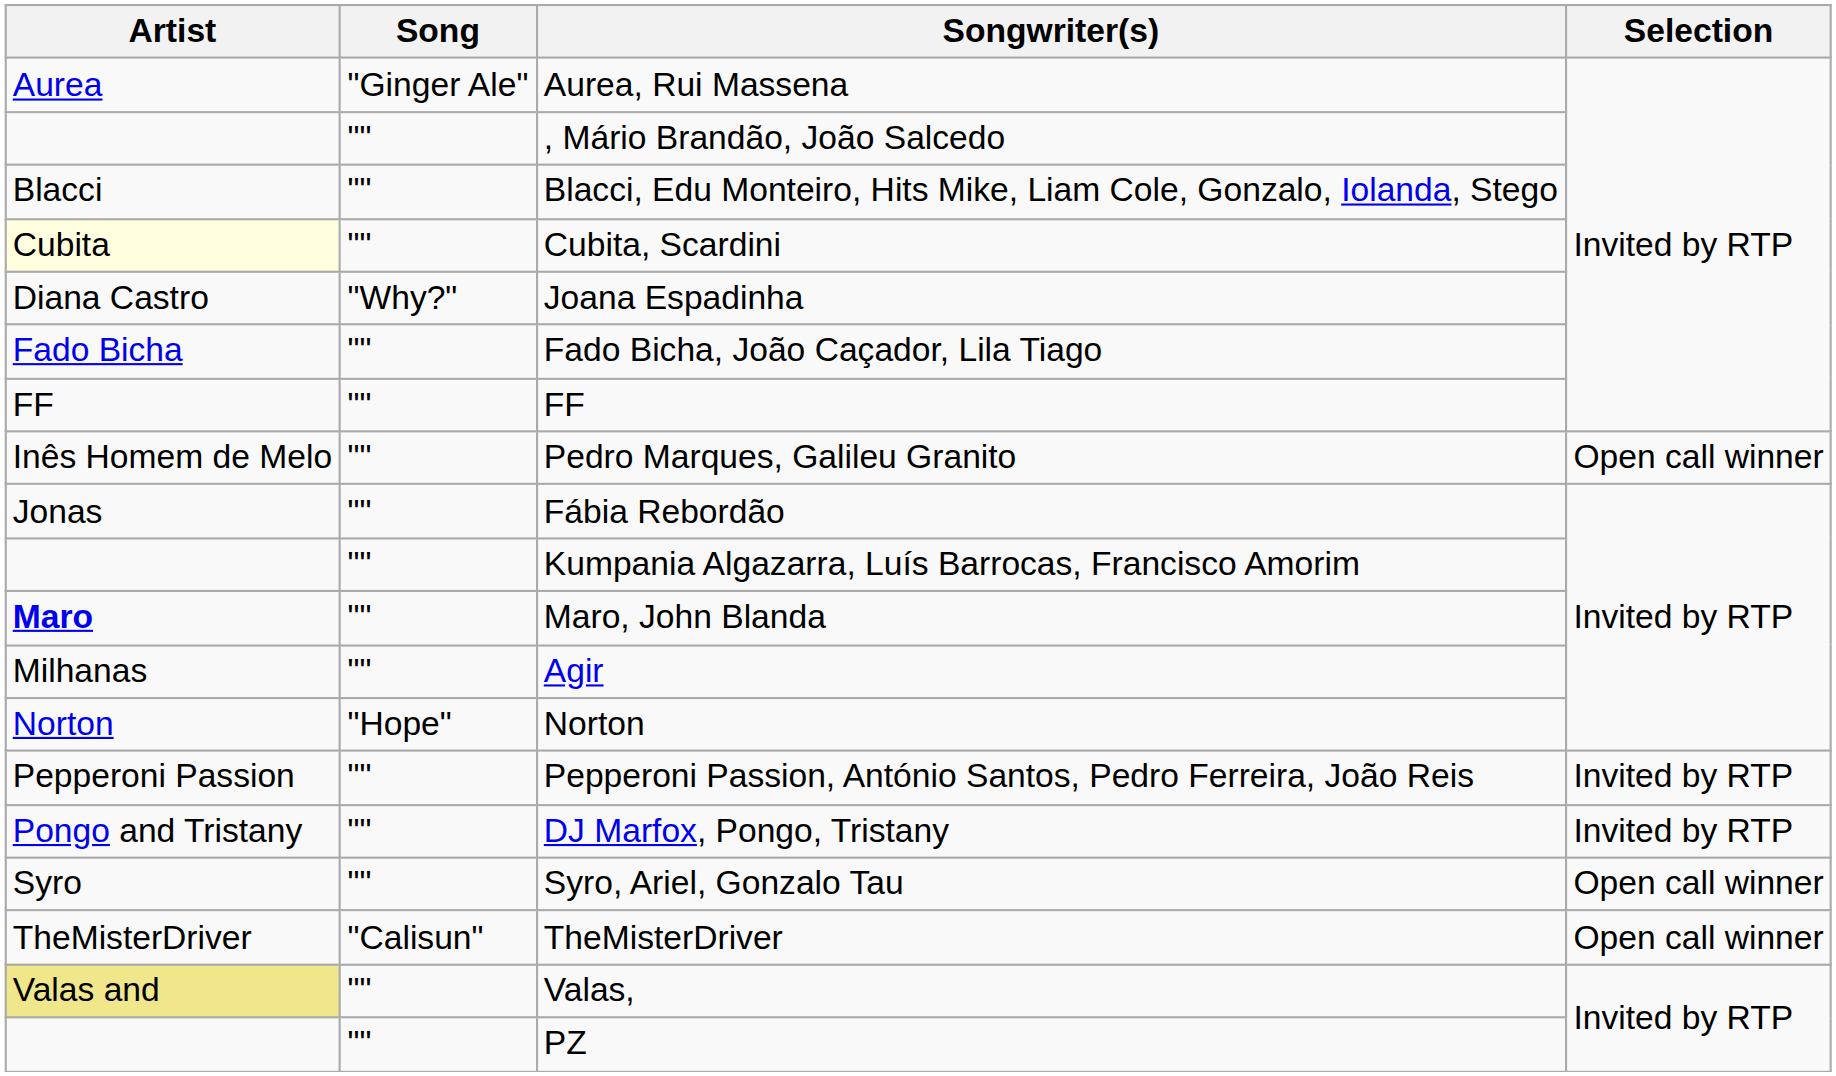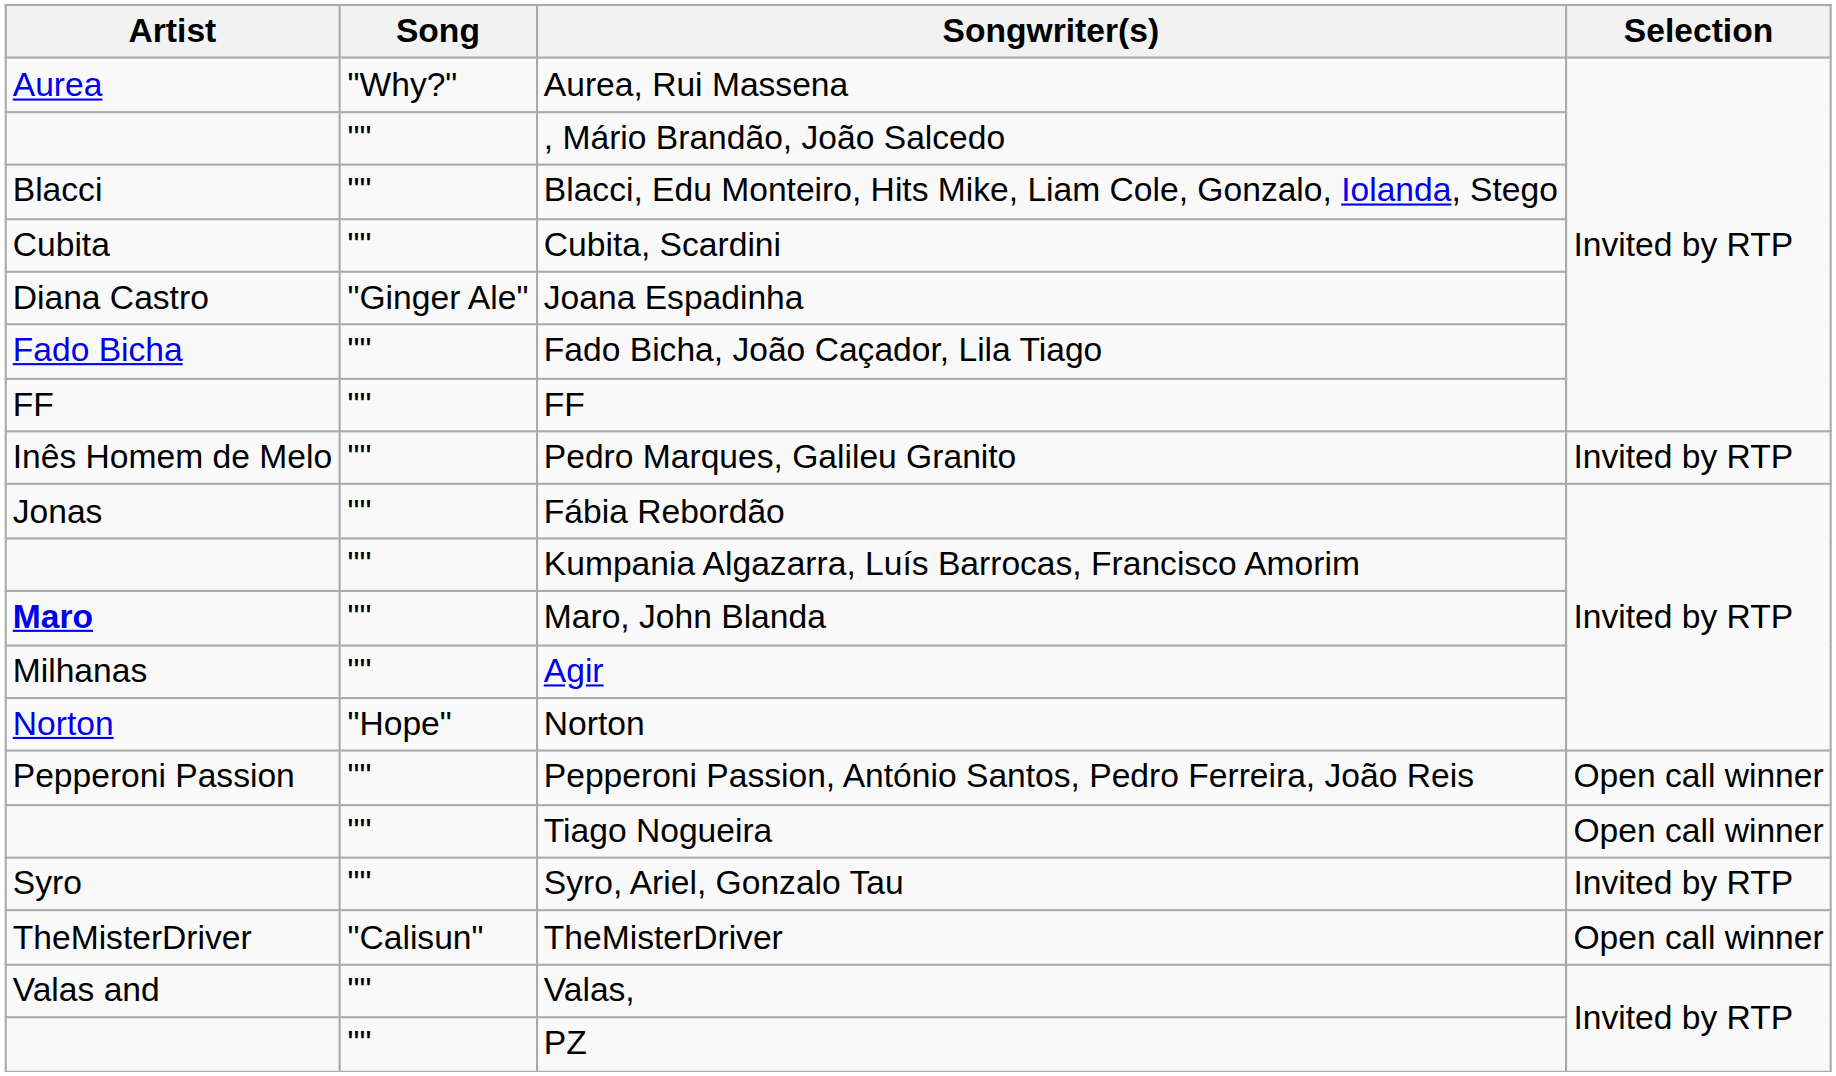Aurea, Rui Massena | Song: "Ginger Ale" -> "Why?"
Cubita, Scardini | Artist: lightyellow background -> no background
Joana Espadinha | Song: "Why?" -> "Ginger Ale"
Pedro Marques, Galileu Granito | Selection: Open call winner -> Invited by RTP
Pepperoni Passion, António Santos, Pedro Ferreira, João Reis | Selection: Invited by RTP -> Open call winner
- row: Pongo and Tristany | "" | DJ Marfox, Pongo, Tristany | Invited by RTP
+ row: "" | Tiago Nogueira | Open call winner
Syro, Ariel, Gonzalo Tau | Selection: Open call winner -> Invited by RTP
Valas, | Artist: khaki background -> no background
